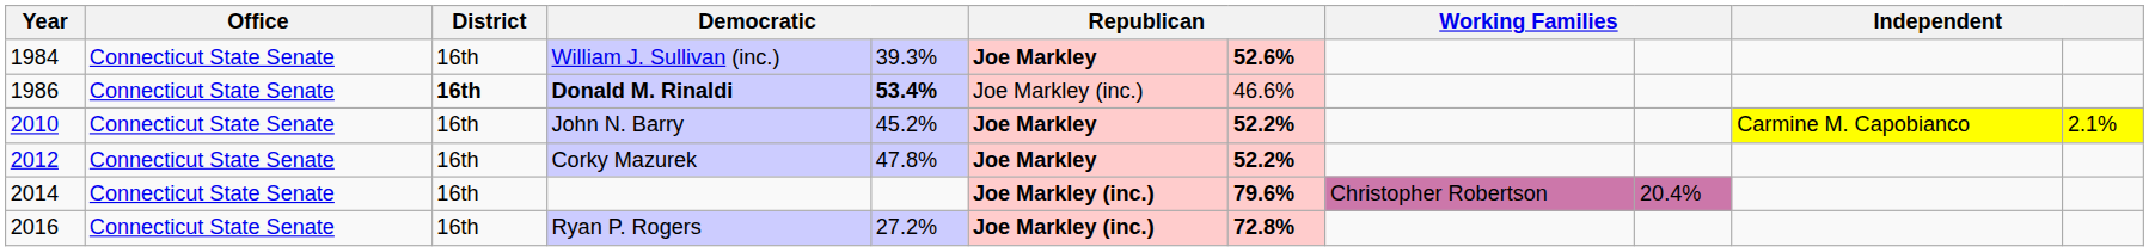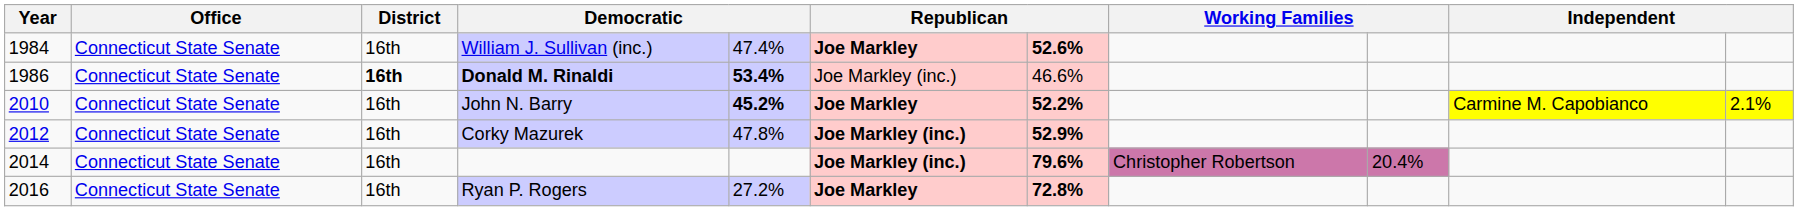William J. Sullivan (inc.) | column 5: 39.3% -> 47.4%
John N. Barry | column 5: normal -> bold
Corky Mazurek | column 6: Joe Markley -> Joe Markley (inc.)
Corky Mazurek | column 7: 52.2% -> 52.9%
Ryan P. Rogers | column 6: Joe Markley (inc.) -> Joe Markley
